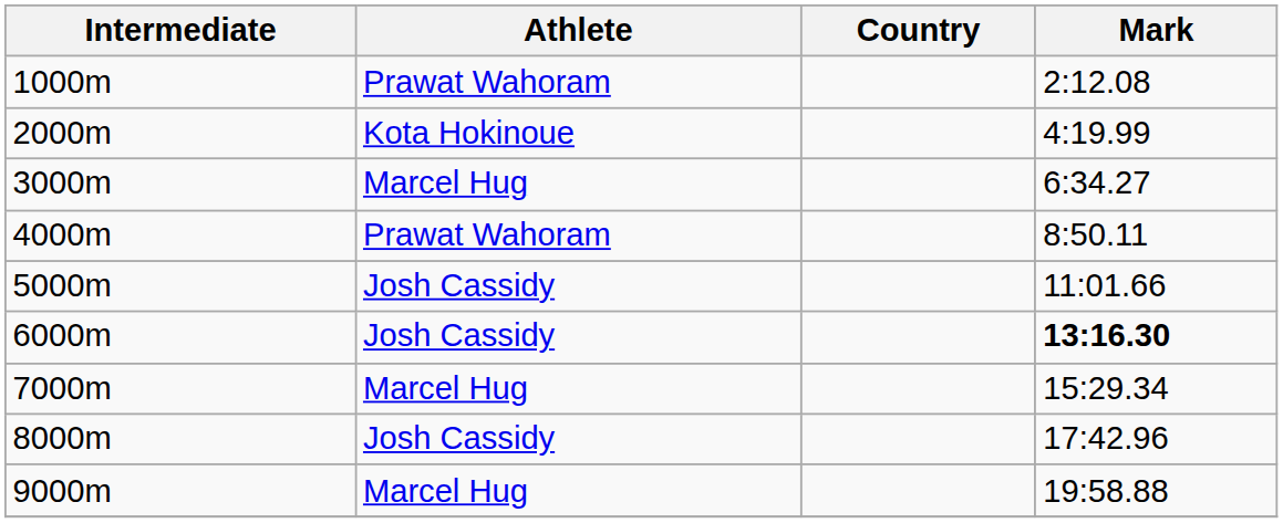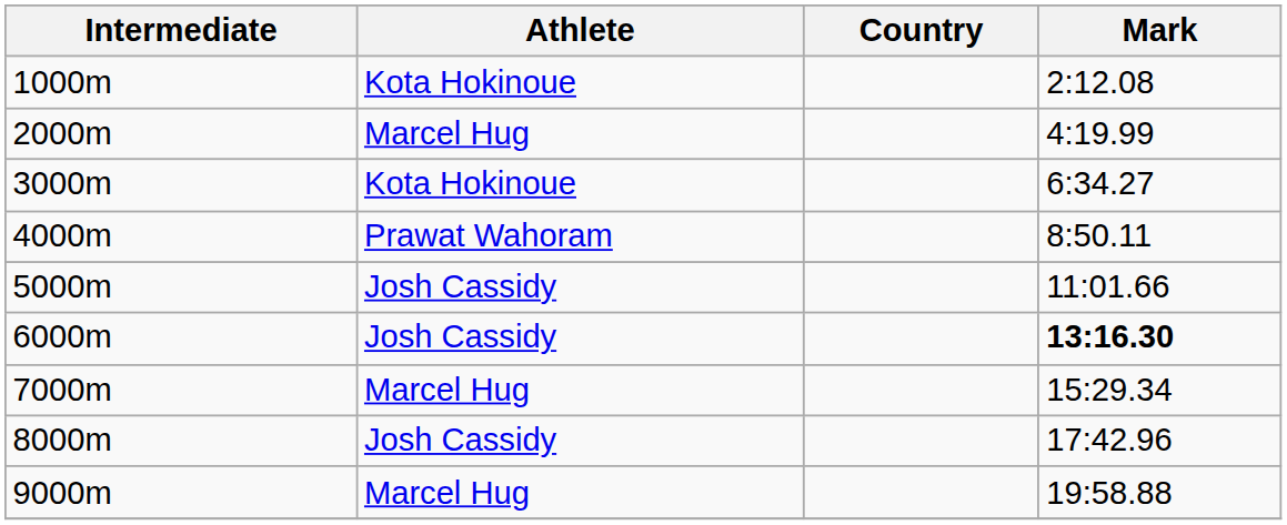1000m | Athlete: Prawat Wahoram -> Kota Hokinoue
2000m | Athlete: Kota Hokinoue -> Marcel Hug
3000m | Athlete: Marcel Hug -> Kota Hokinoue
